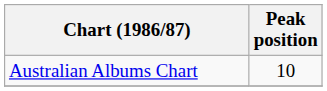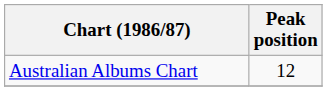Australian Albums Chart | Peak position: 10 -> 12
